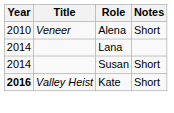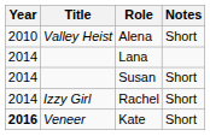Alena | Title: Veneer -> Valley Heist
+ row: 2014 | Izzy Girl | Rachel | Short
Kate | Title: Valley Heist -> Veneer
